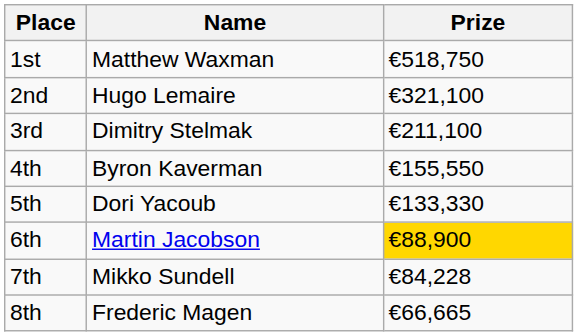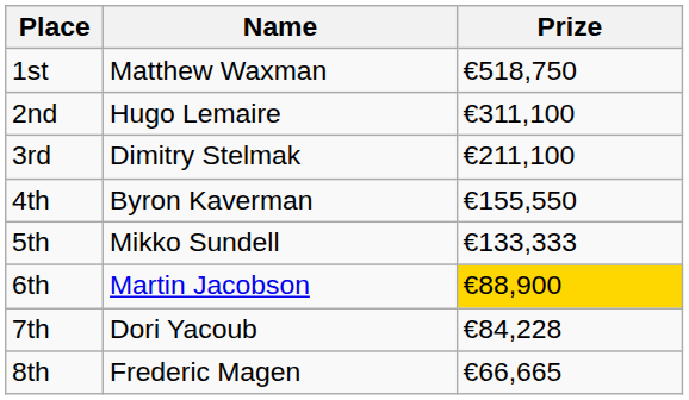2nd | Prize: €321,100 -> €311,100
5th | Name: Dori Yacoub -> Mikko Sundell
5th | Prize: €133,330 -> €133,333
7th | Name: Mikko Sundell -> Dori Yacoub
